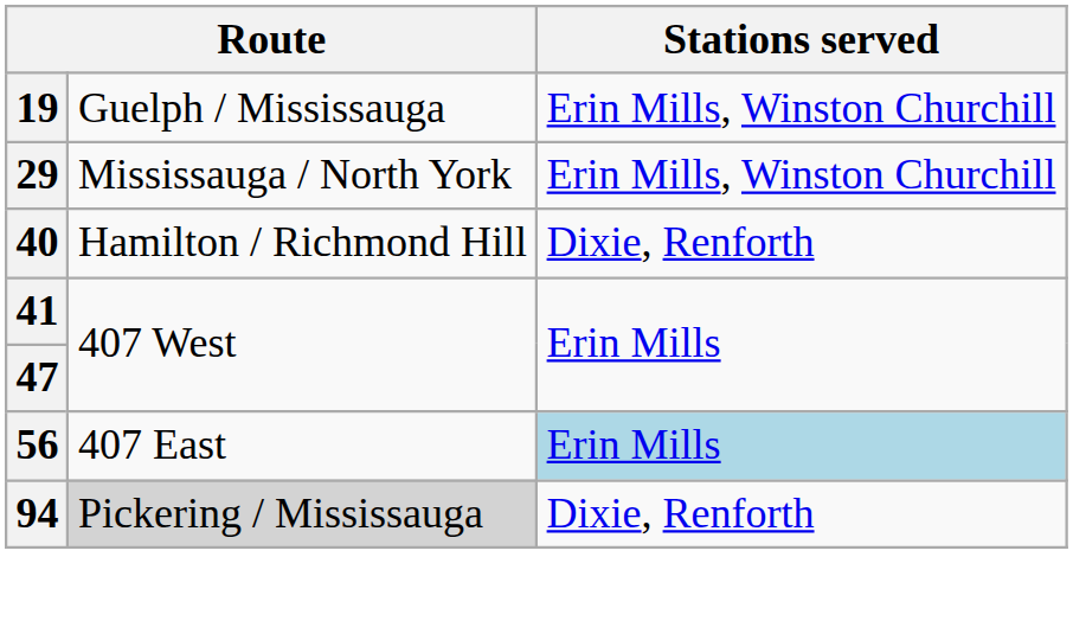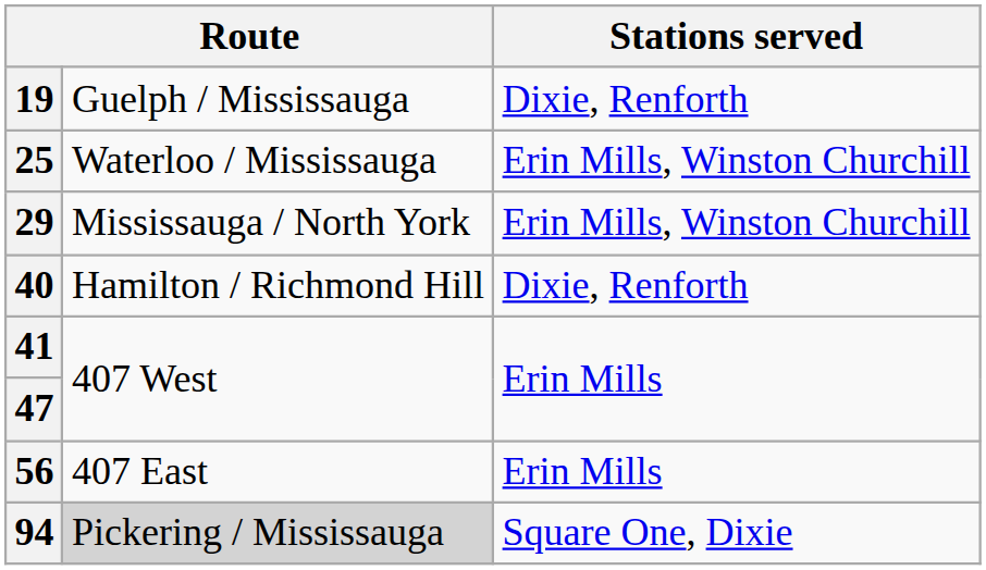19 | Stations served: Erin Mills, Winston Churchill -> Dixie, Renforth
+ row: 25 | Waterloo / Mississauga | Erin Mills, Winston Churchill
56 | Stations served: lightblue background -> no background
94 | Stations served: Dixie, Renforth -> Square One, Dixie
